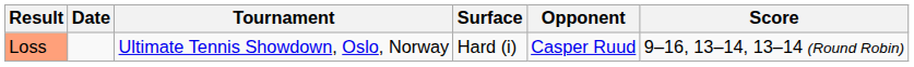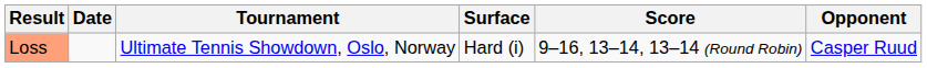columns swapped: Opponent <-> Score
